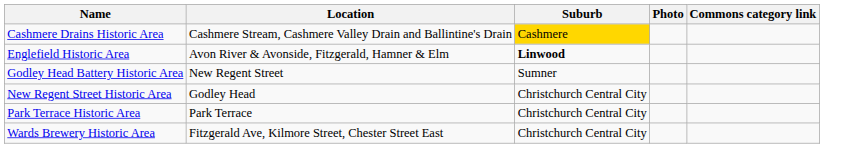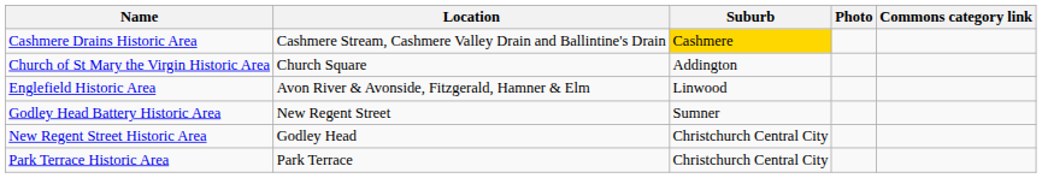+ row: Church of St Mary the Virgin Historic Area | Church Square | Addington
Englefield Historic Area | Suburb: bold -> normal
- row: Wards Brewery Historic Area | Fitzgerald Ave, Kilmore Street, Chester Street East | Christchurch Central City
